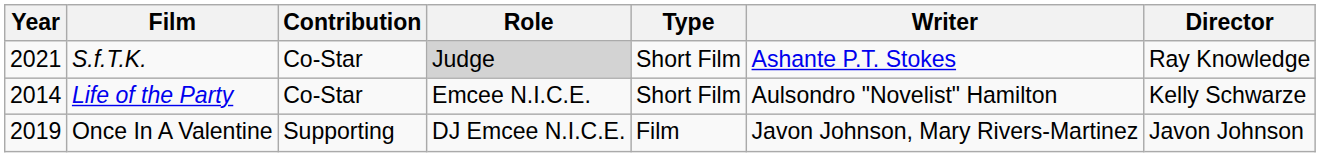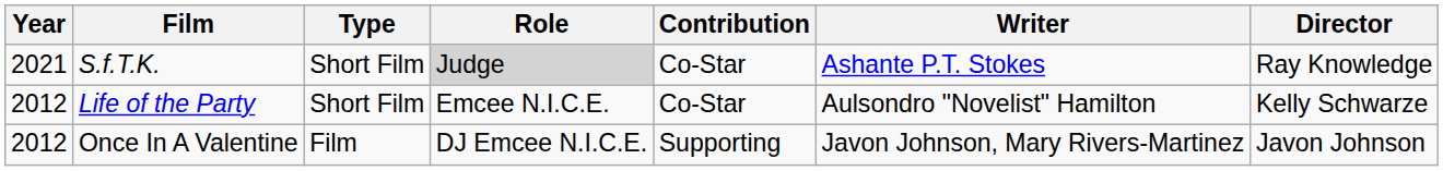columns swapped: Type <-> Contribution
Life of the Party | Year: 2014 -> 2012
Once In A Valentine | Year: 2019 -> 2012
